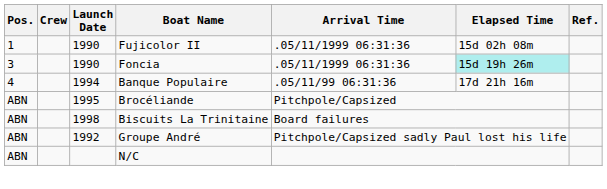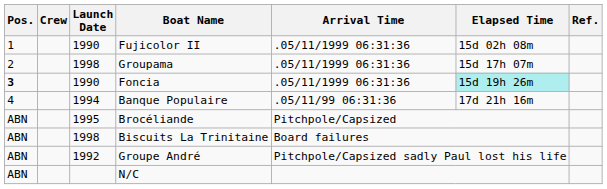+ row: 2 | 1998 | Groupama | .05/11/1999 06:31:36 | 15d 17h 07m
Foncia | Pos.: normal -> bold
